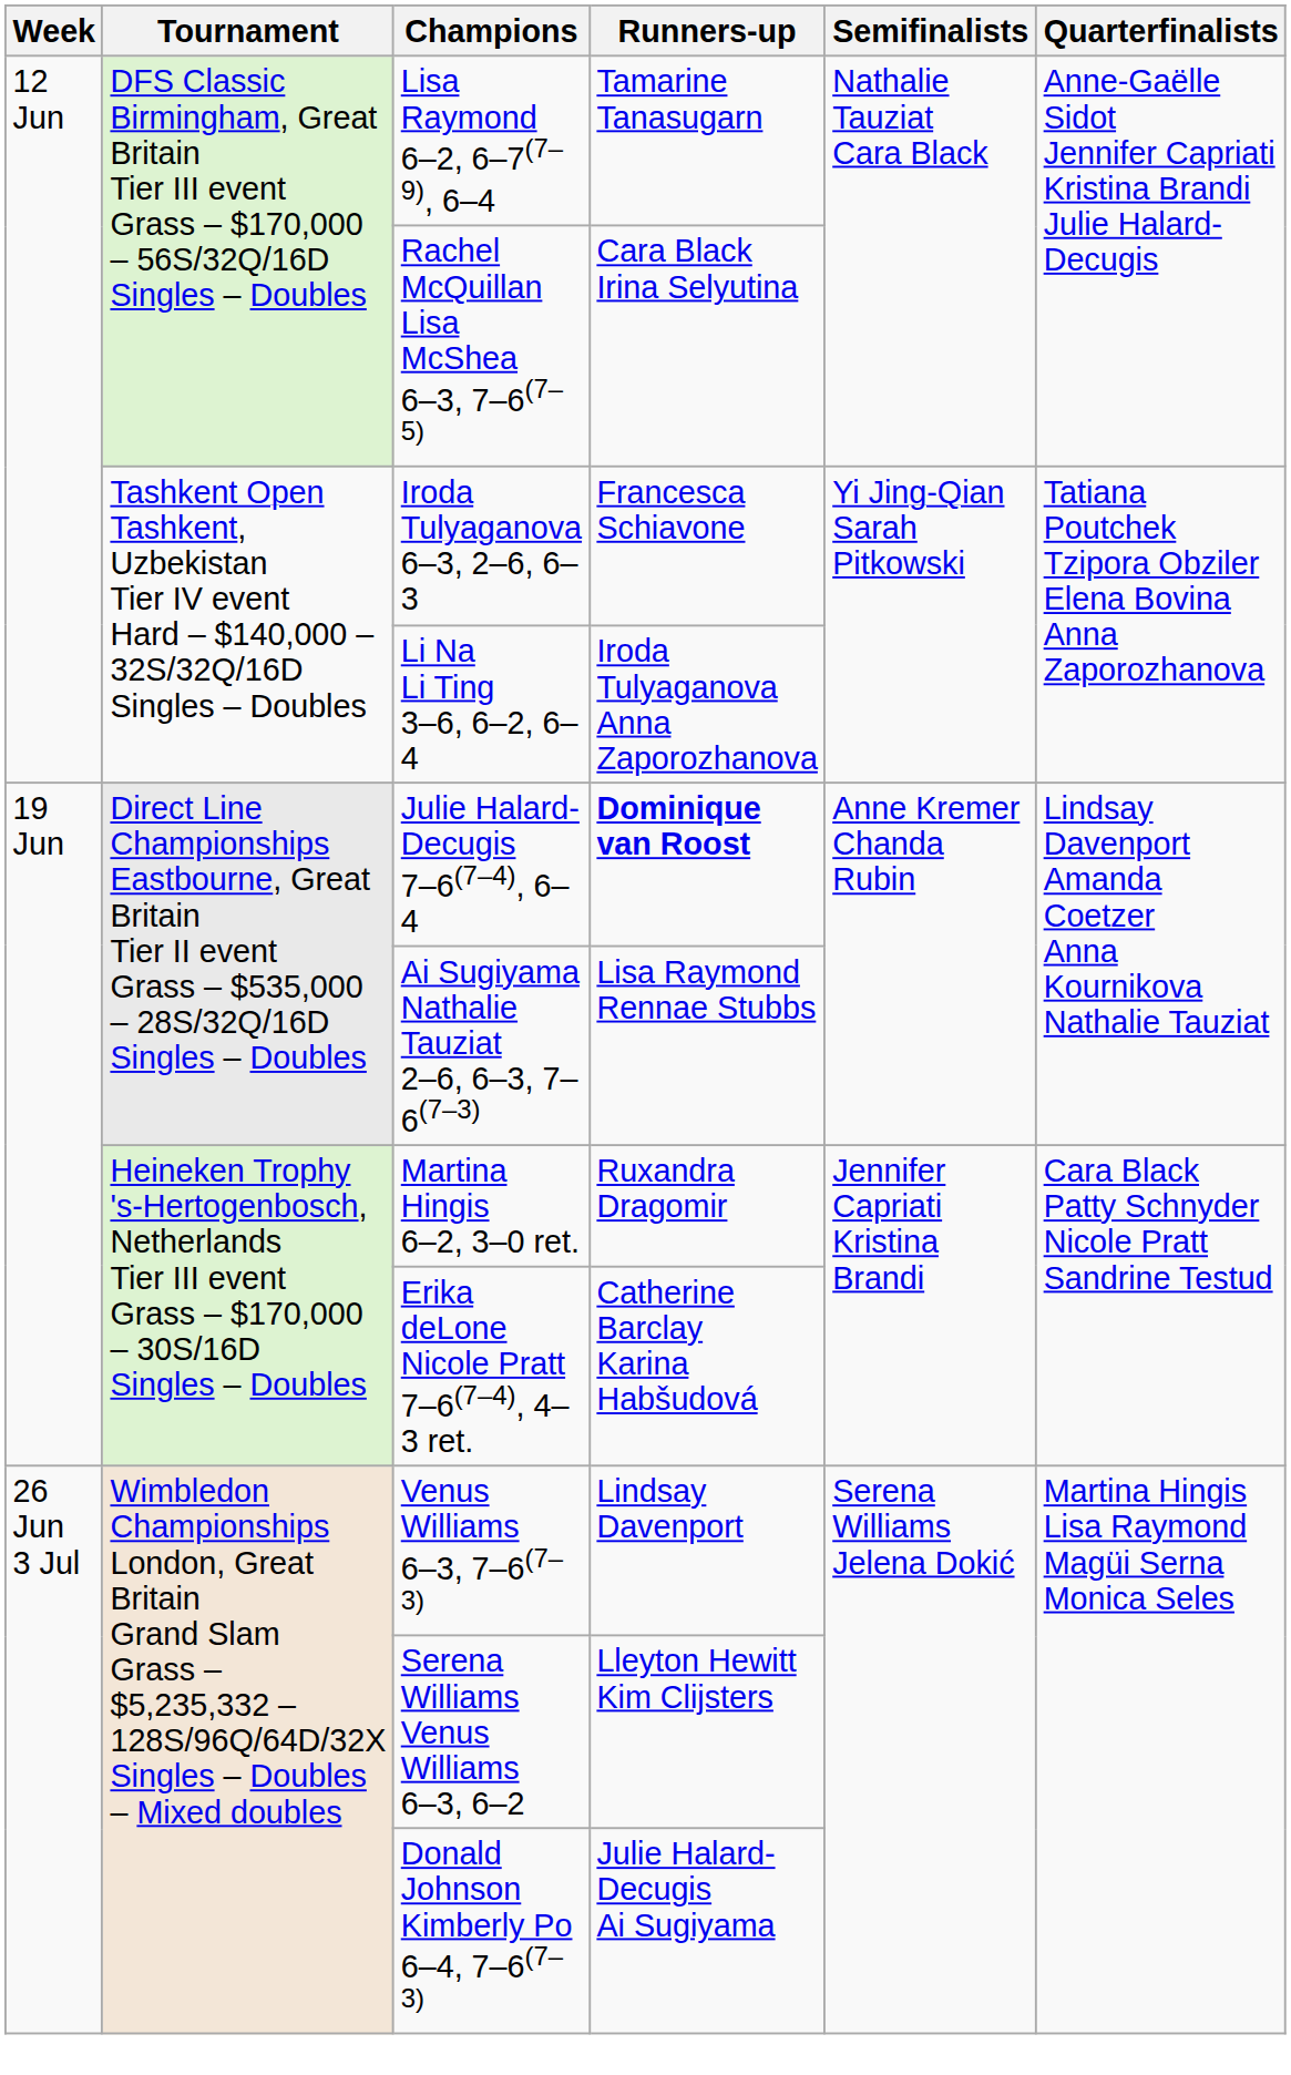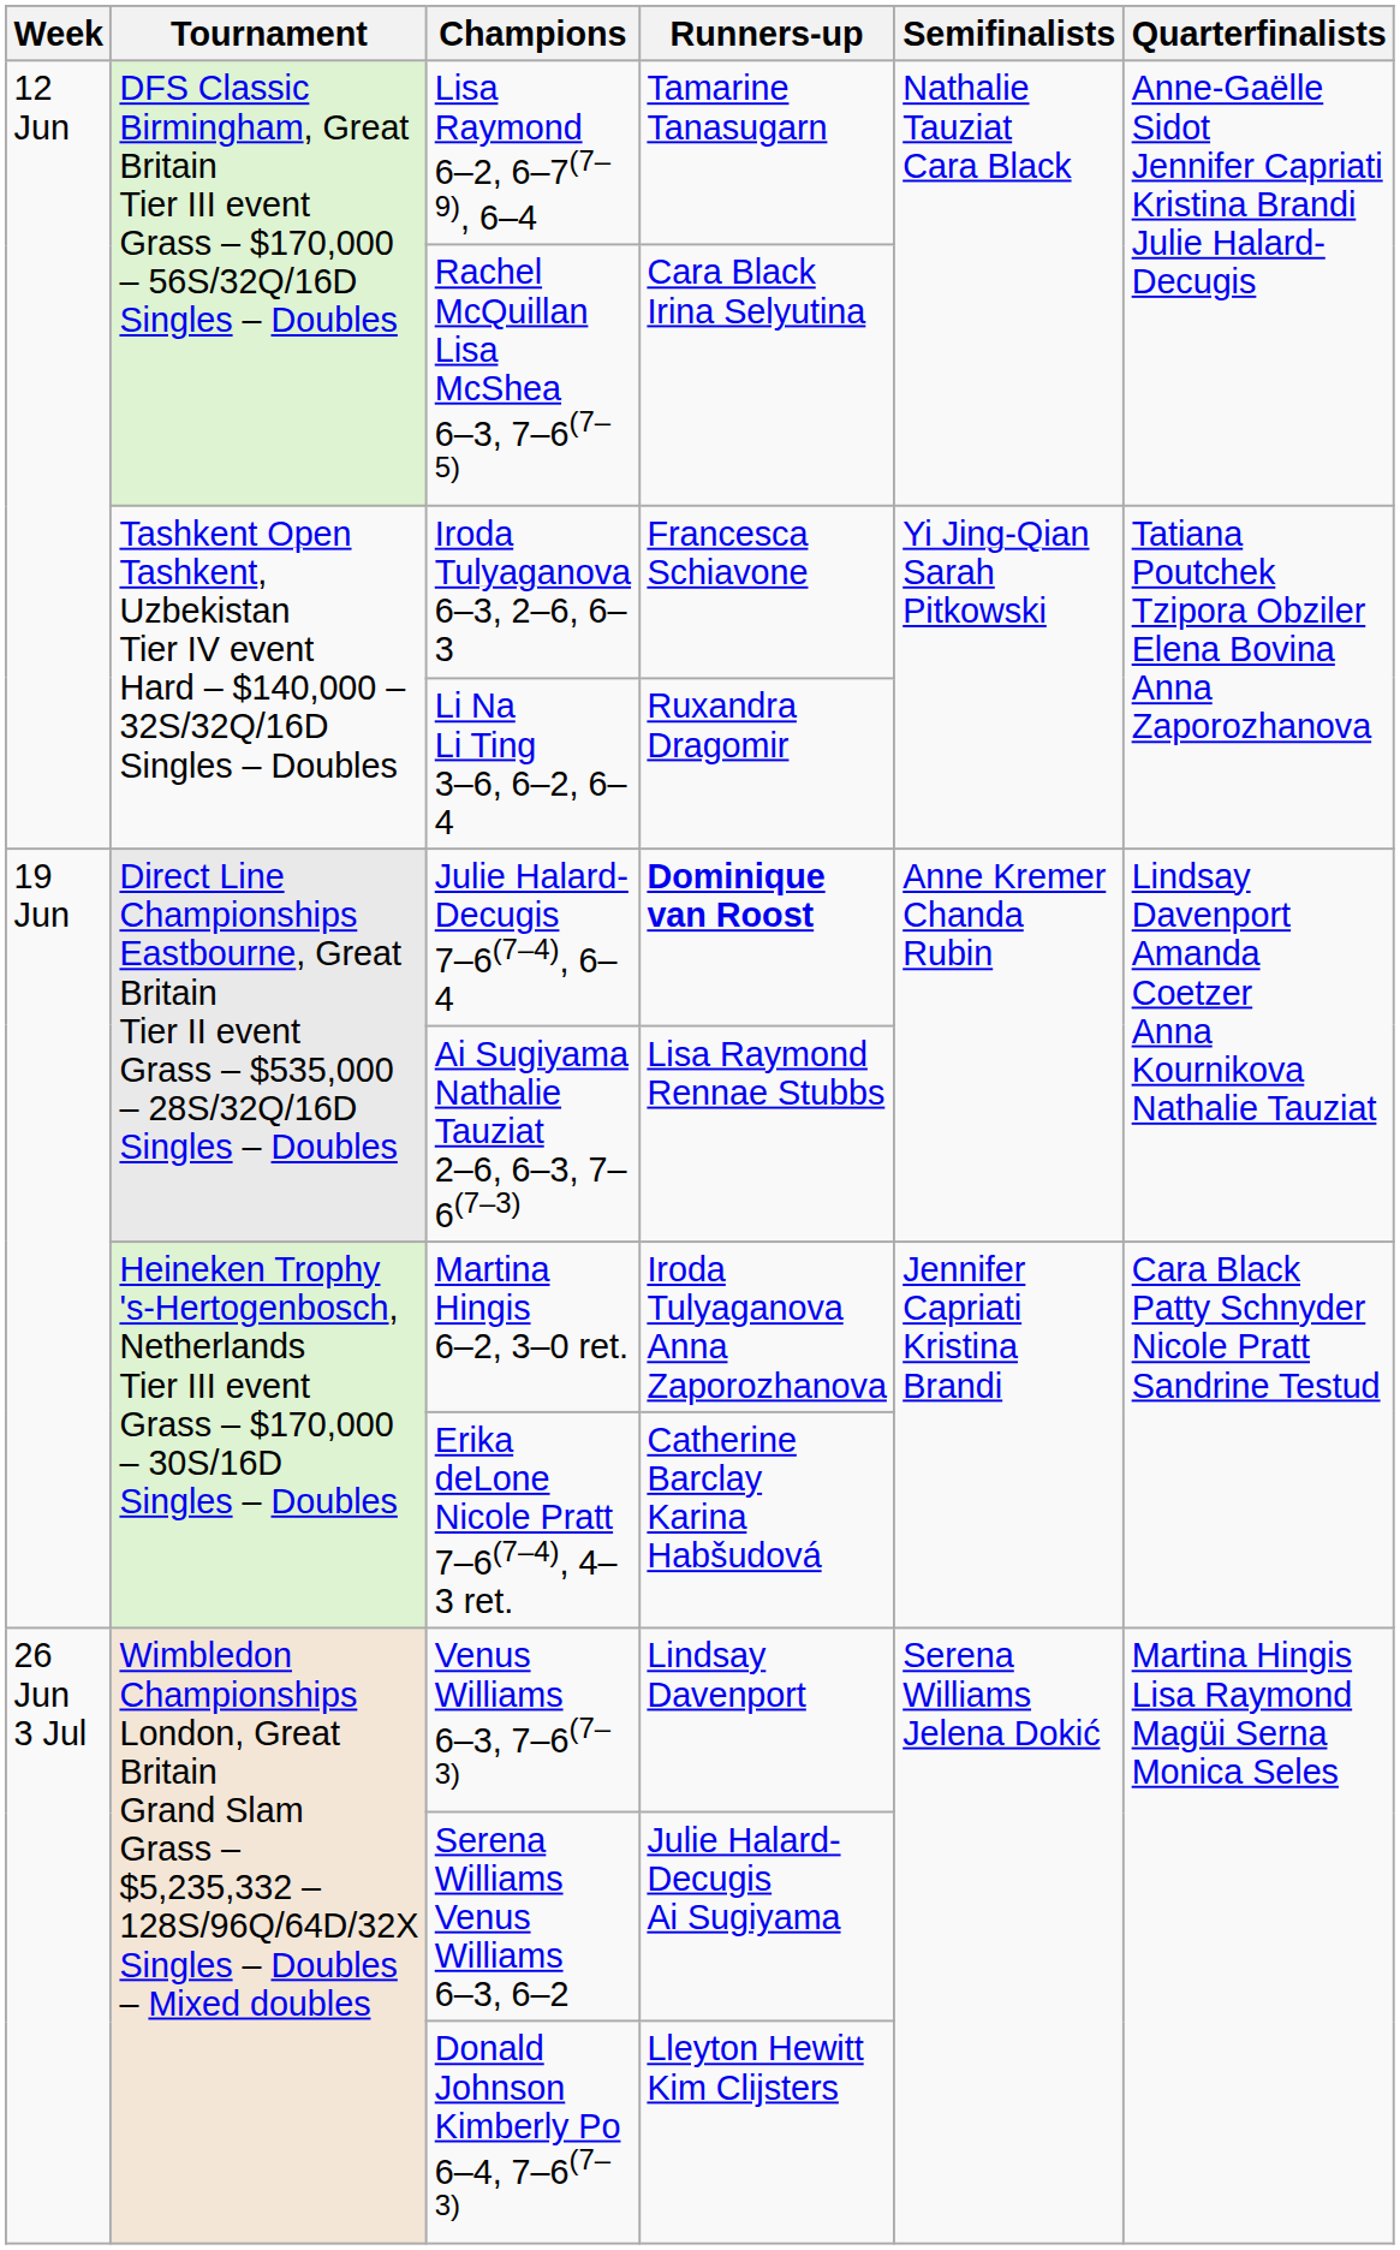Li Na Li Ting 3–6, 6–2, 6–4 | Runners-up: Iroda Tulyaganova Anna Zaporozhanova -> Ruxandra Dragomir
Martina Hingis 6–2, 3–0 ret. | Runners-up: Ruxandra Dragomir -> Iroda Tulyaganova Anna Zaporozhanova
Serena Williams Venus Williams 6–3, 6–2 | Runners-up: Lleyton Hewitt Kim Clijsters -> Julie Halard-Decugis Ai Sugiyama
Donald Johnson Kimberly Po 6–4, 7–6(7–3) | Runners-up: Julie Halard-Decugis Ai Sugiyama -> Lleyton Hewitt Kim Clijsters
